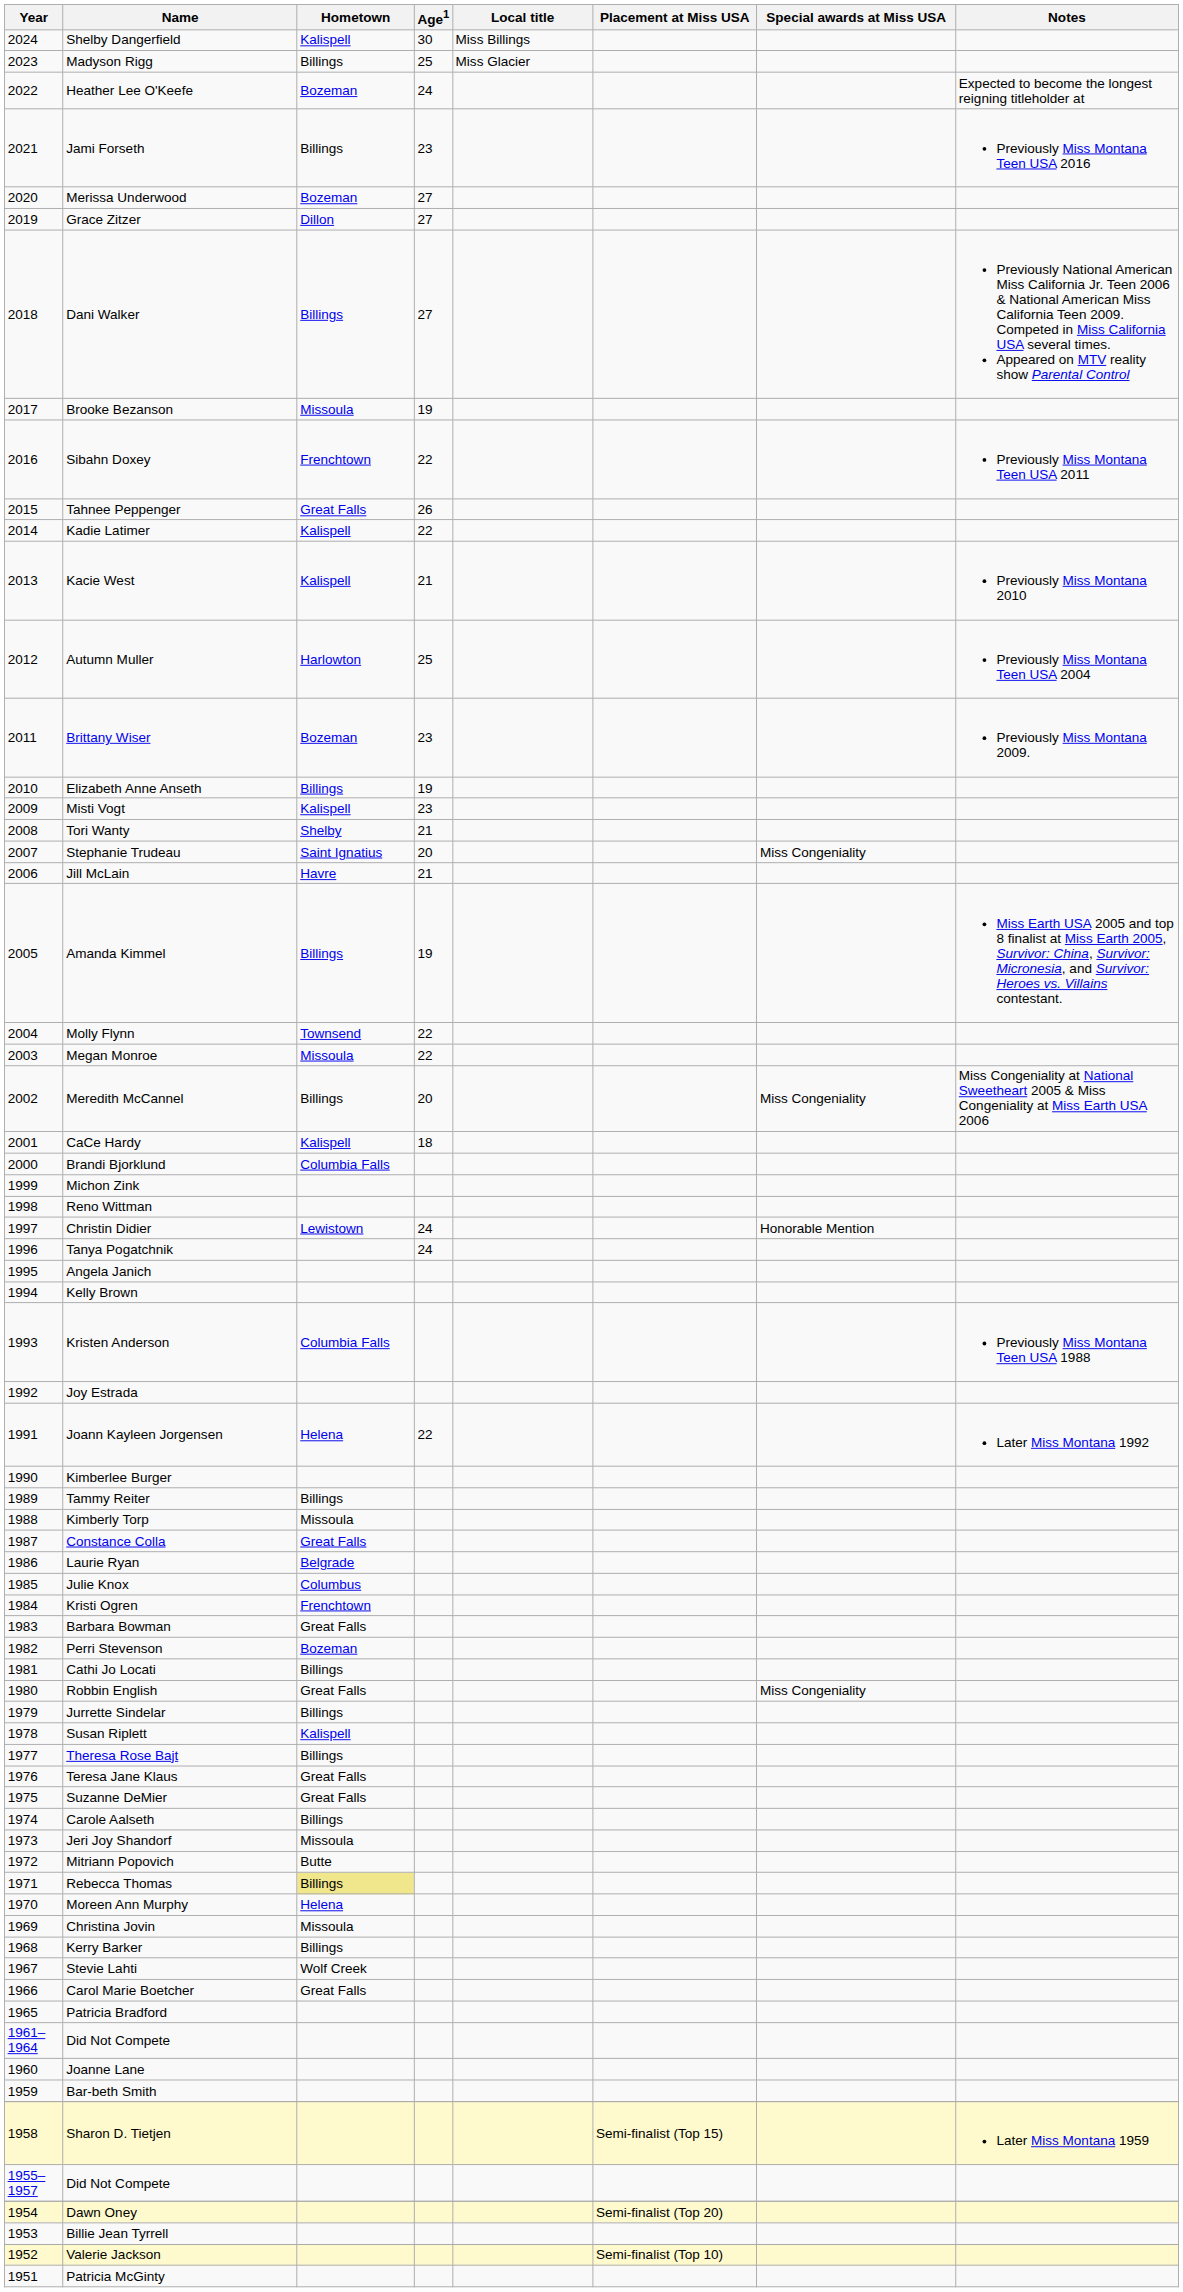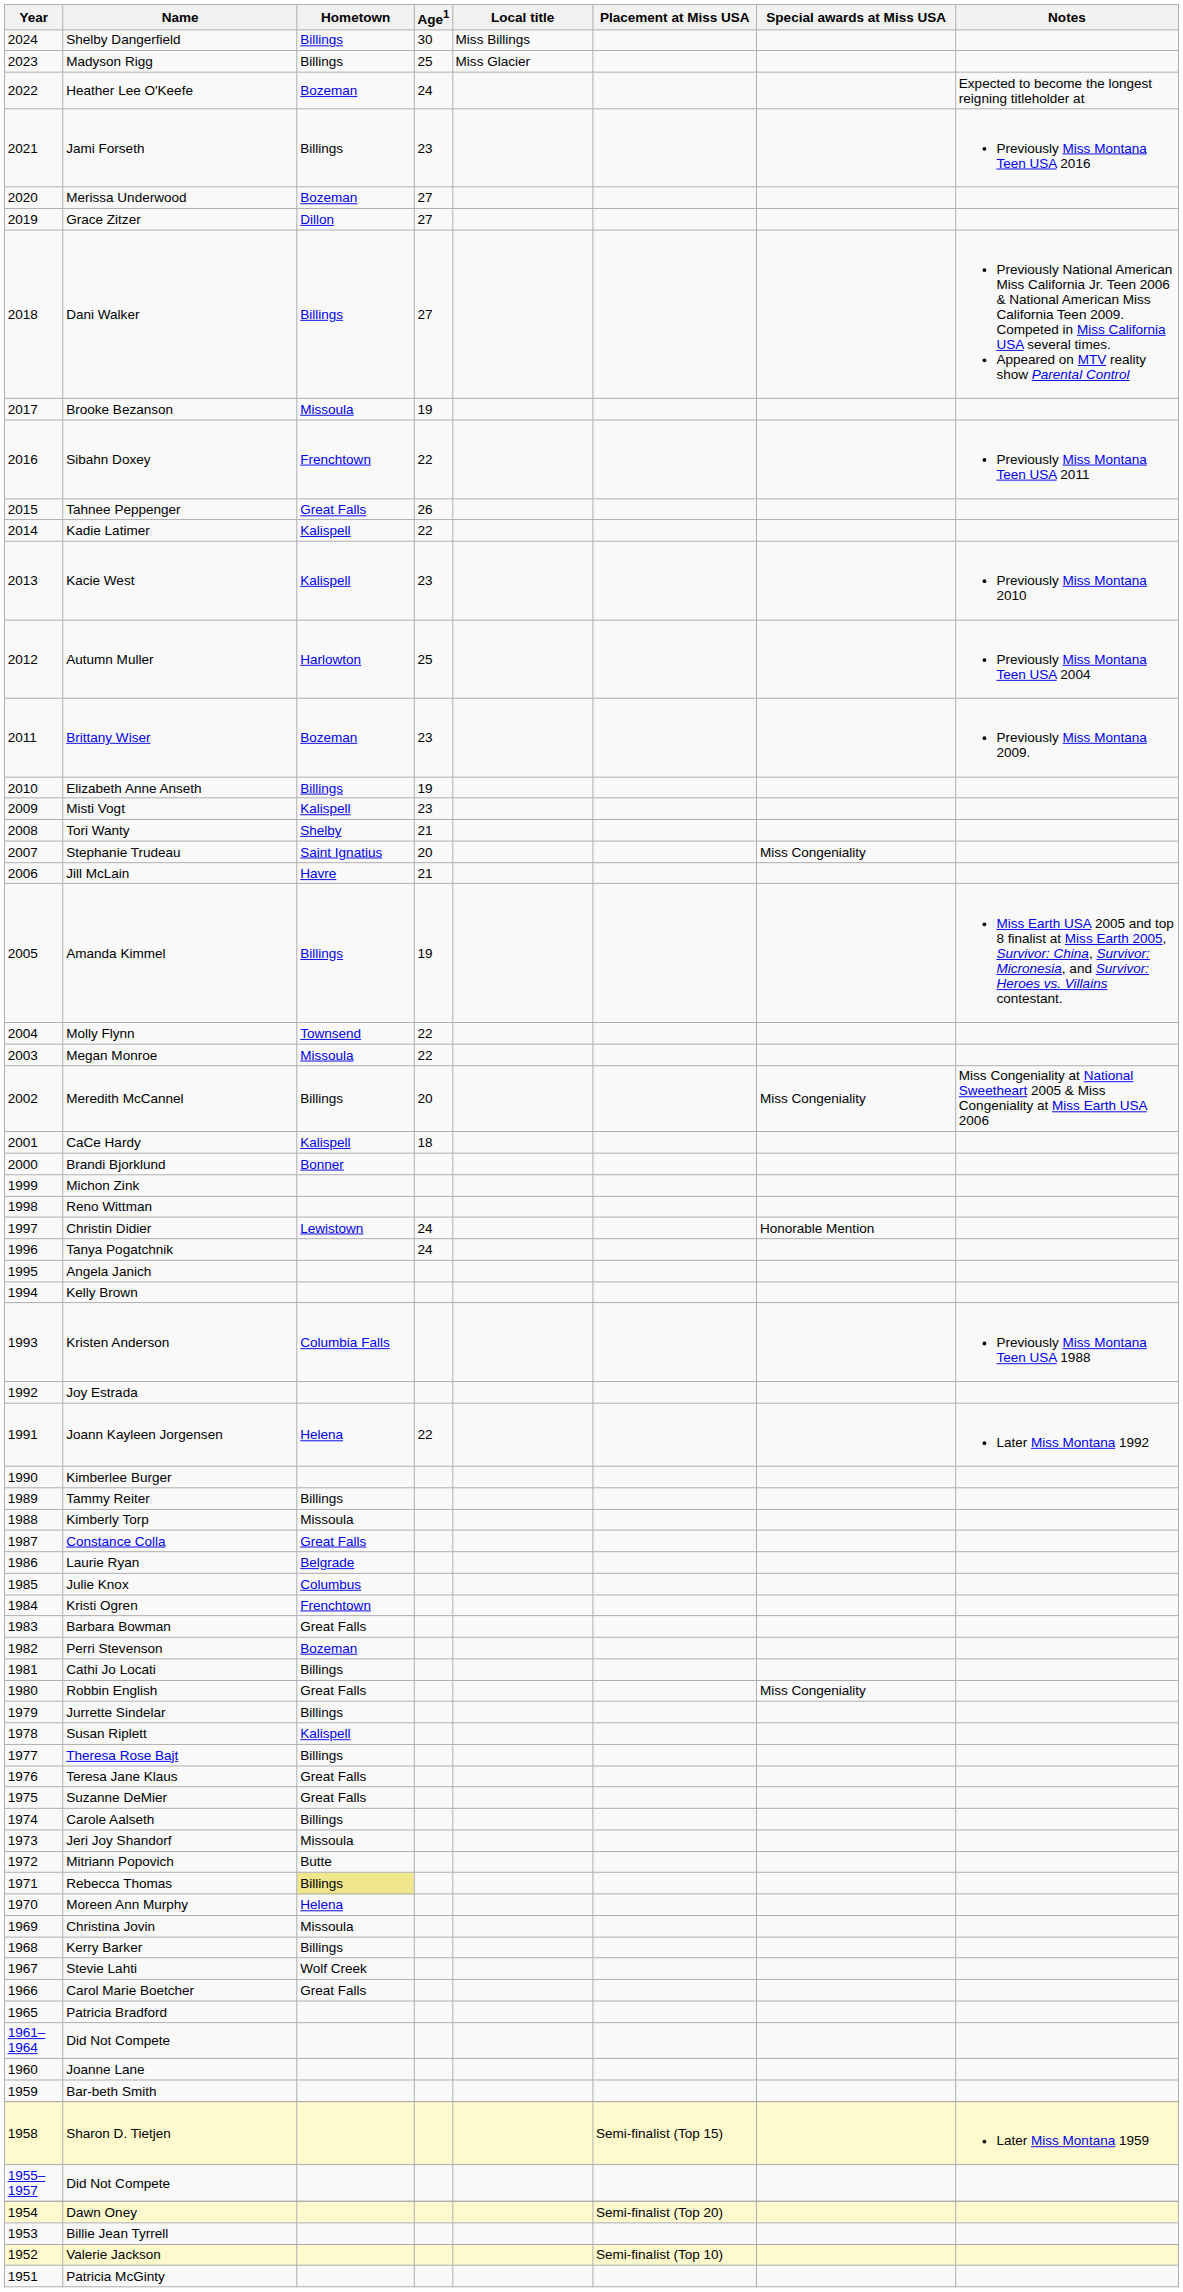Shelby Dangerfield | Hometown: Kalispell -> Billings
Kacie West | Age1: 21 -> 23
Brandi Bjorklund | Hometown: Columbia Falls -> Bonner
